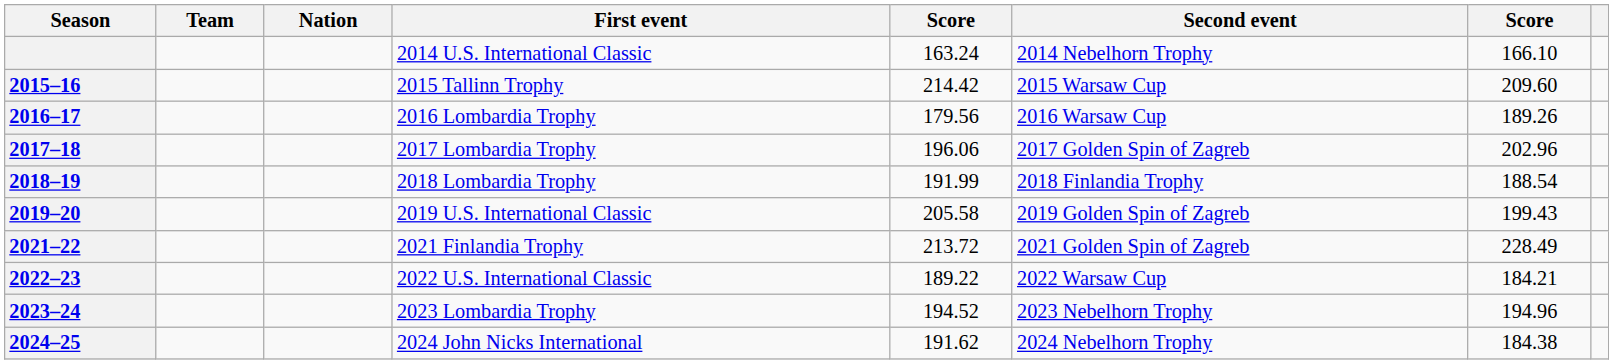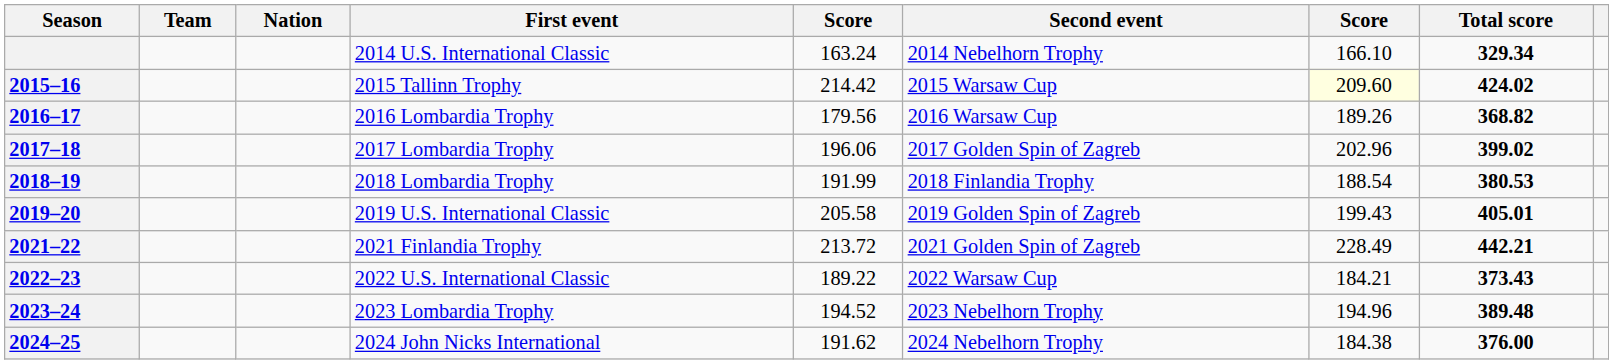+ column: Total score | 329.34 | 424.02 | 368.82 | 399.02 | 380.53 | 405.01 | 442.21 | 373.43 | 389.48 | 376.00
2015 Tallinn Trophy | column 7: no background -> lightyellow background
